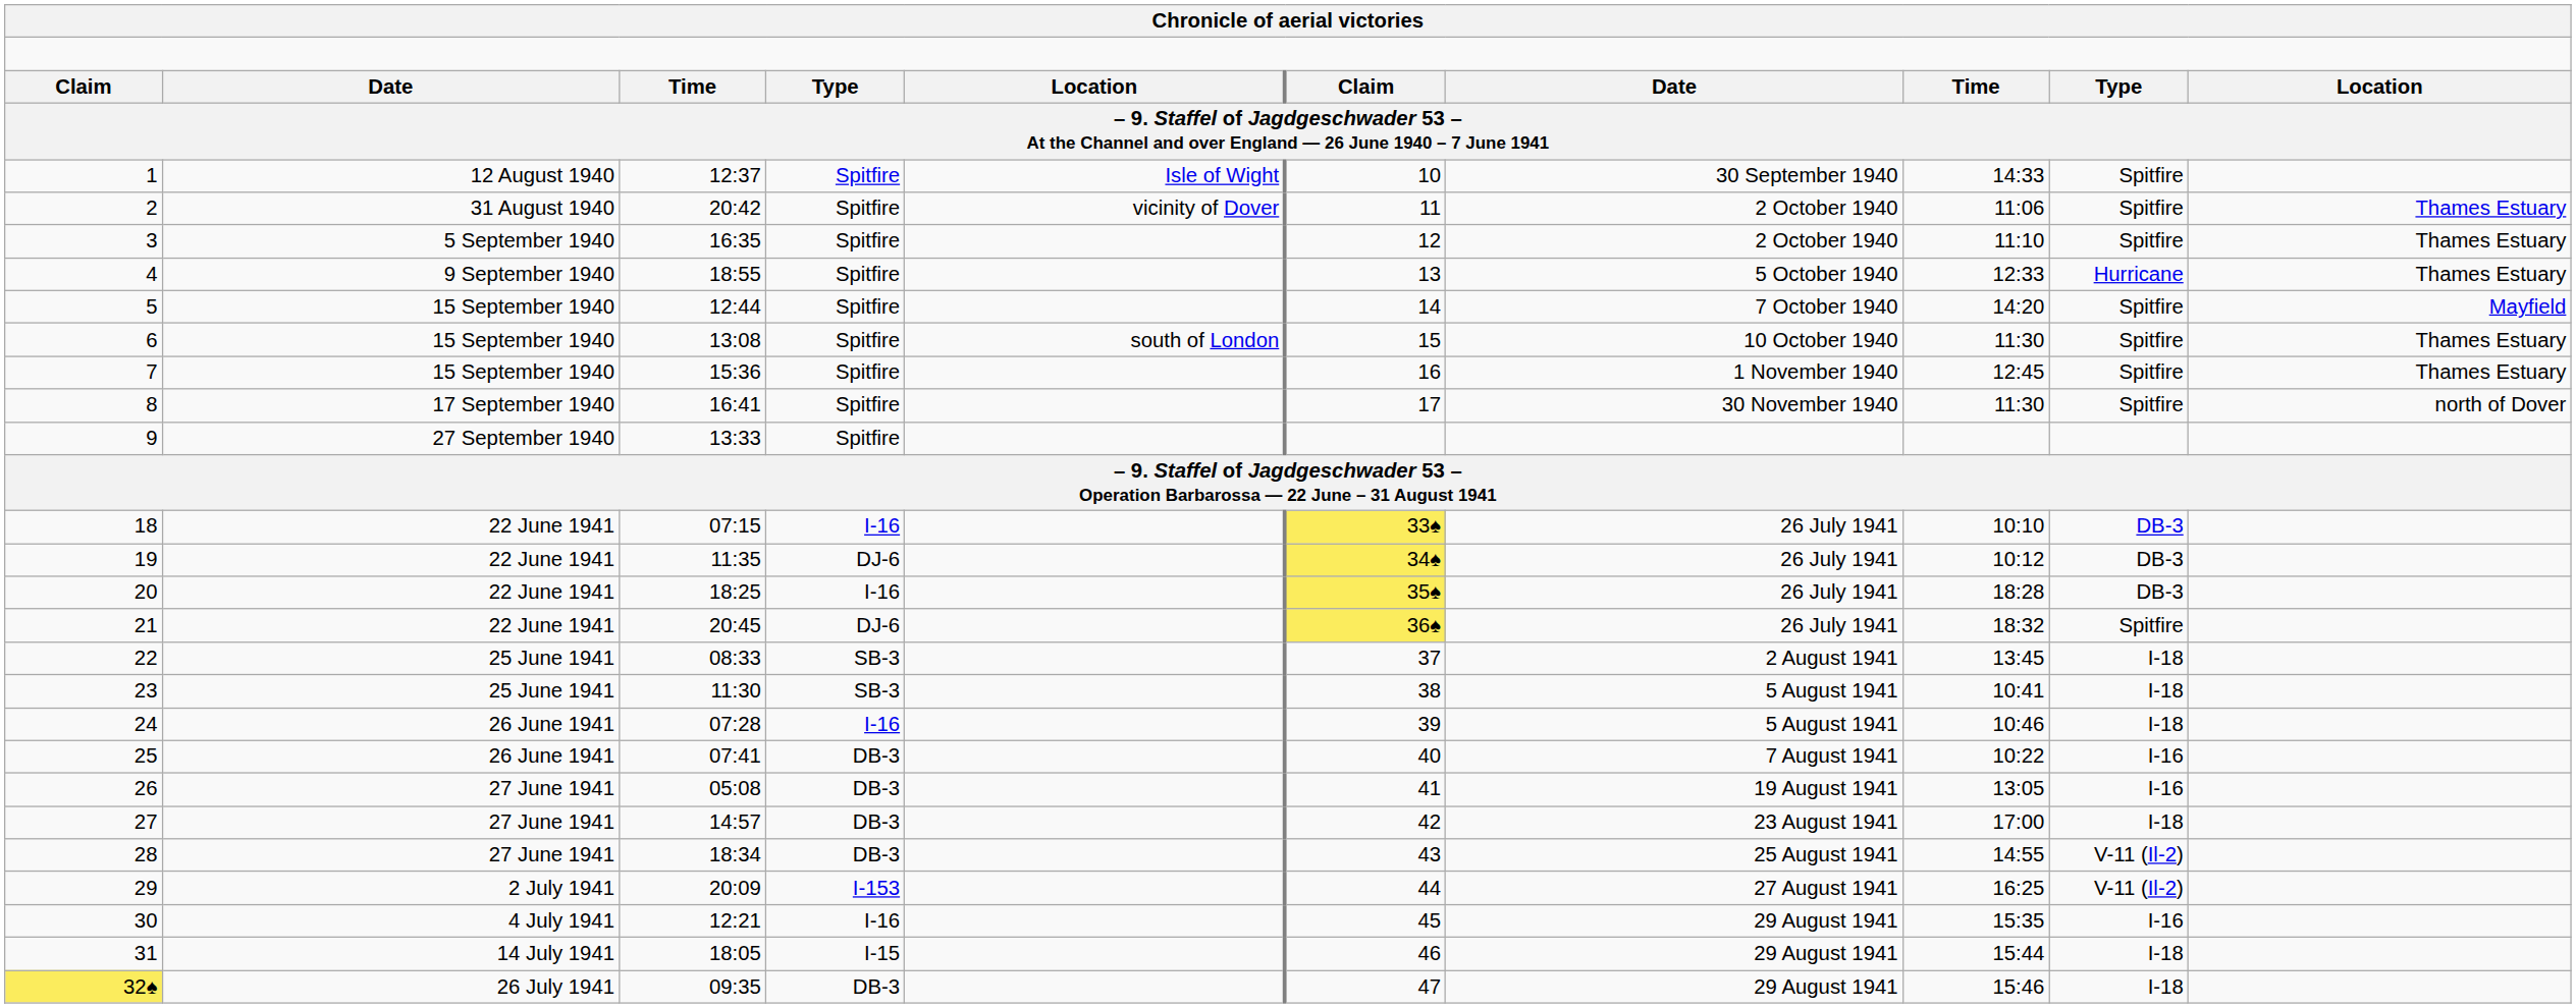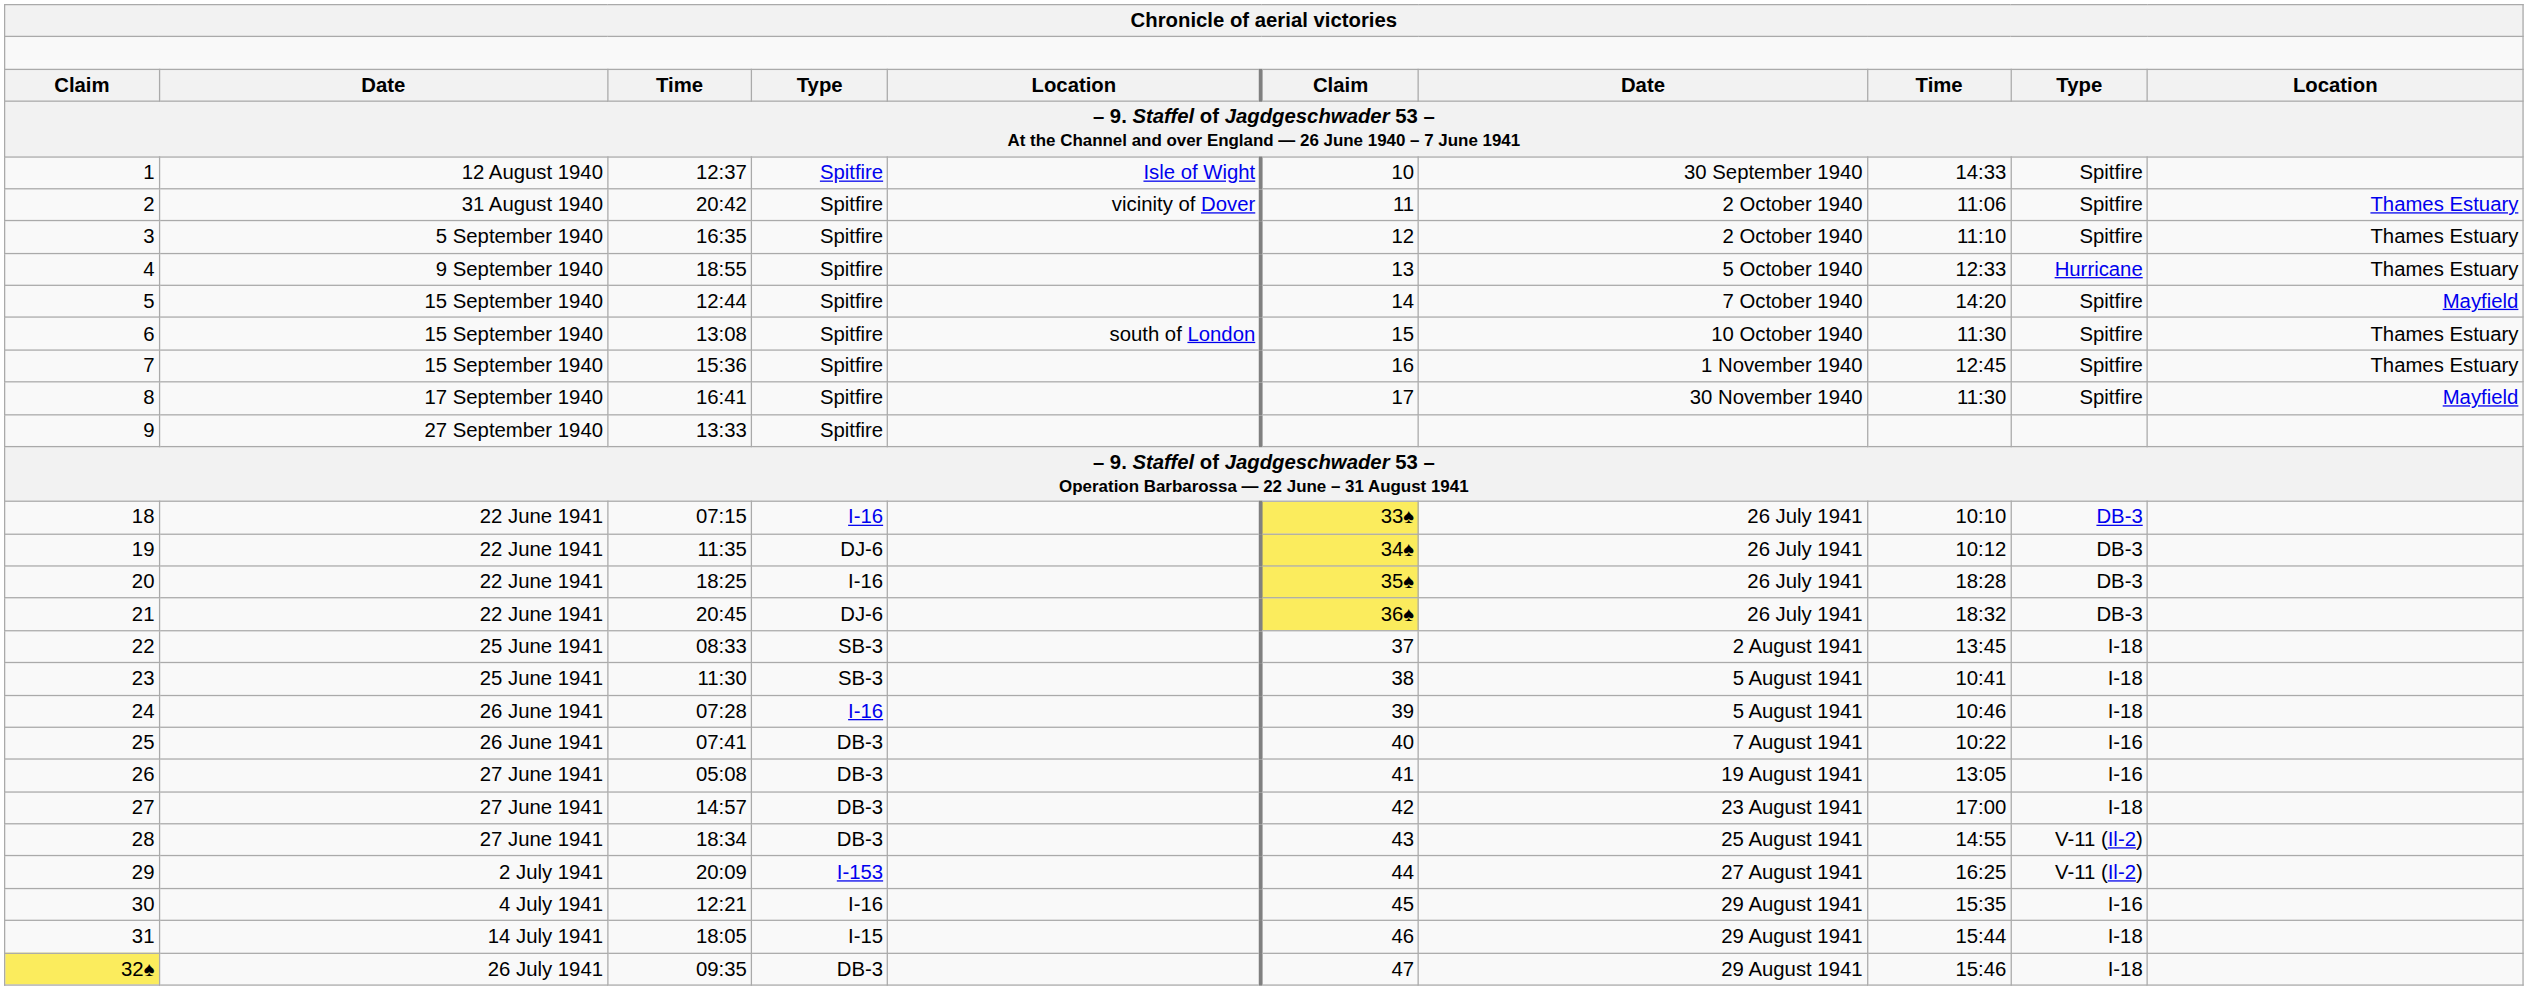8 | column 10: north of Dover -> Mayfield
21 | column 9: Spitfire -> DB-3
